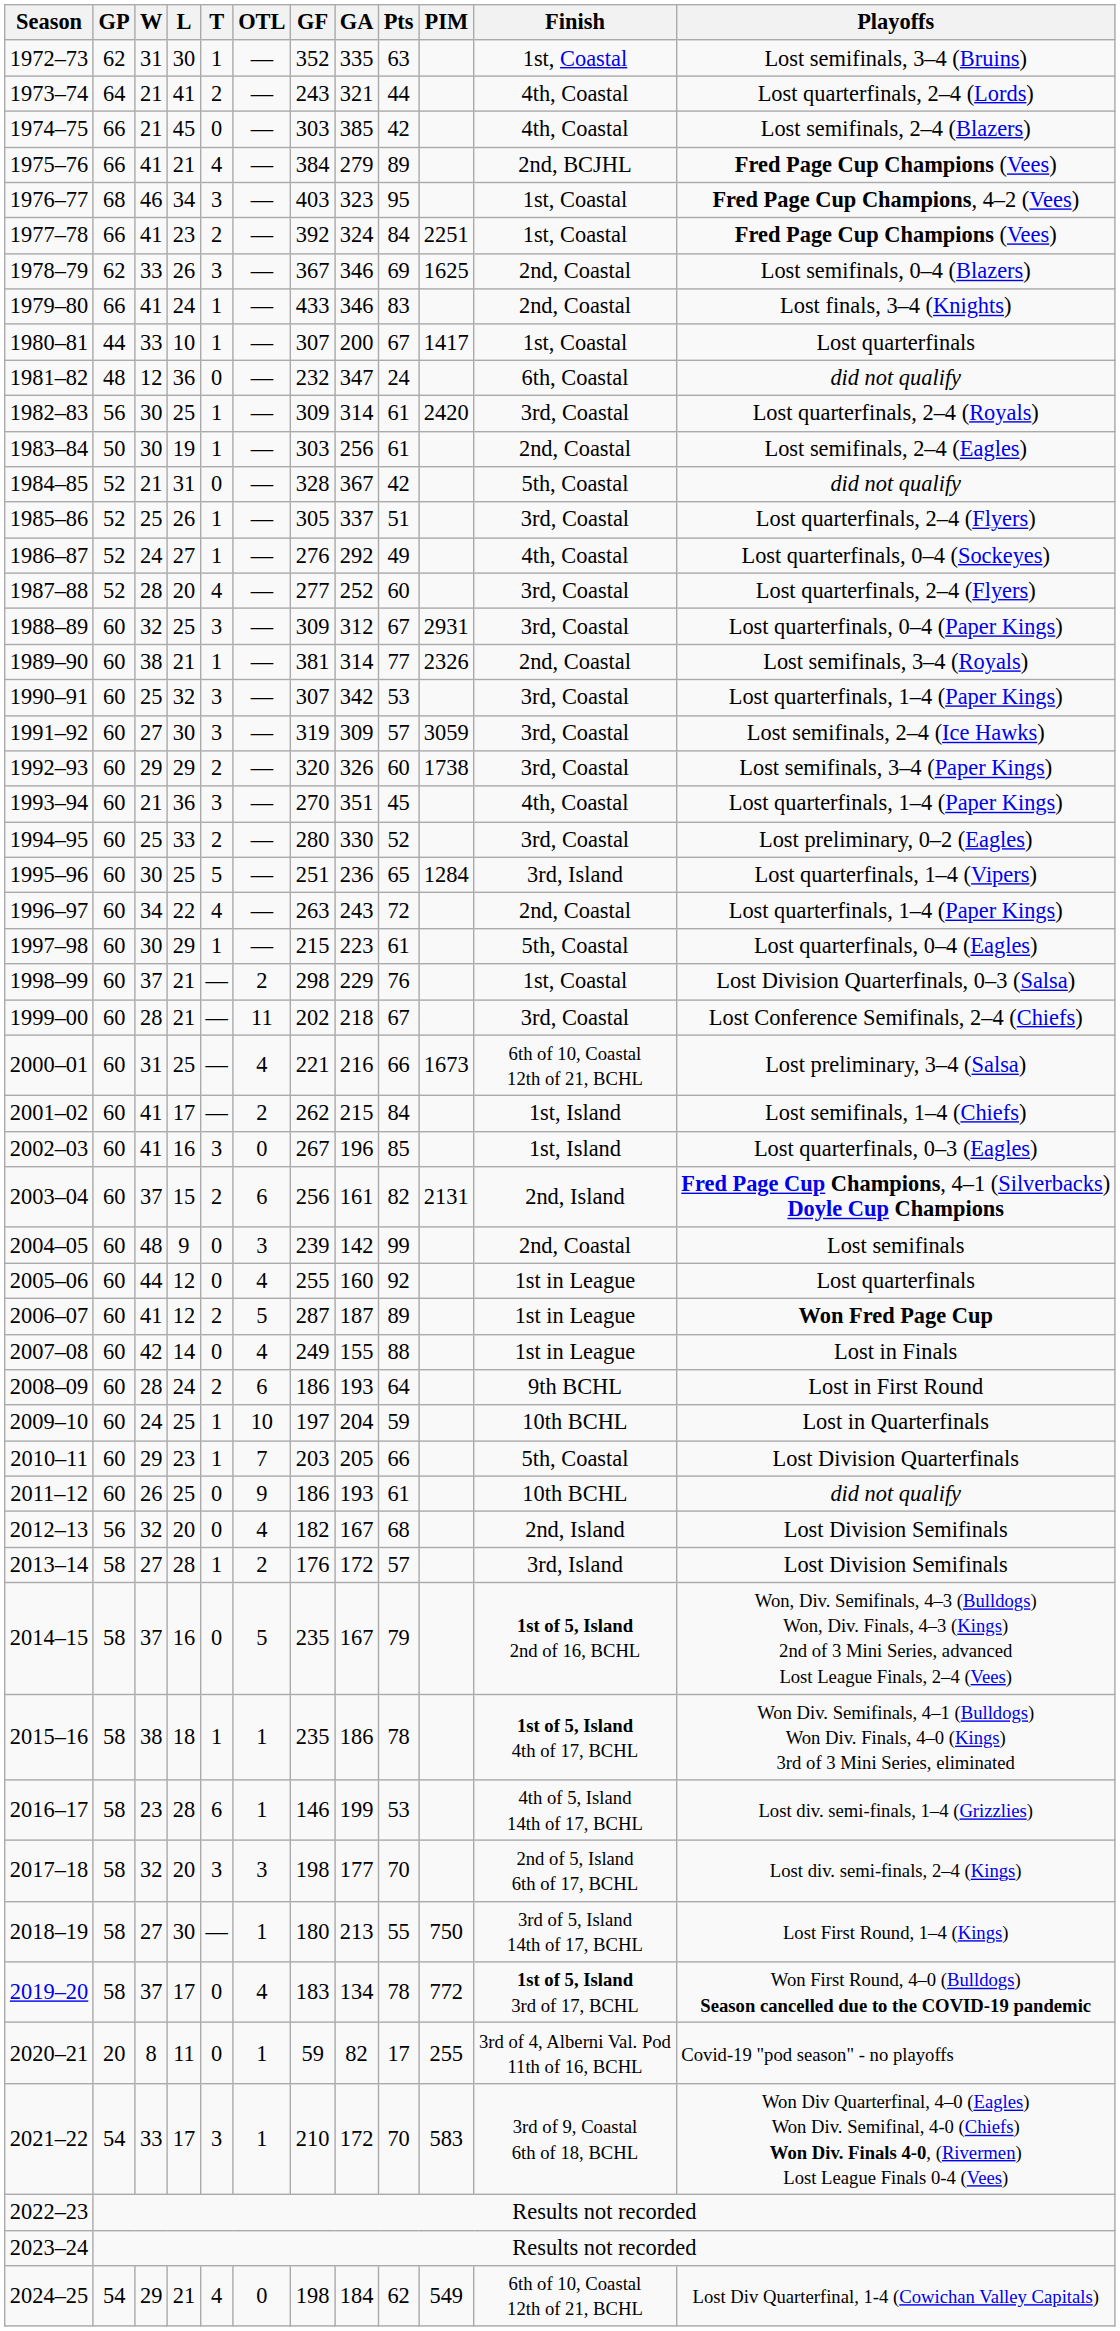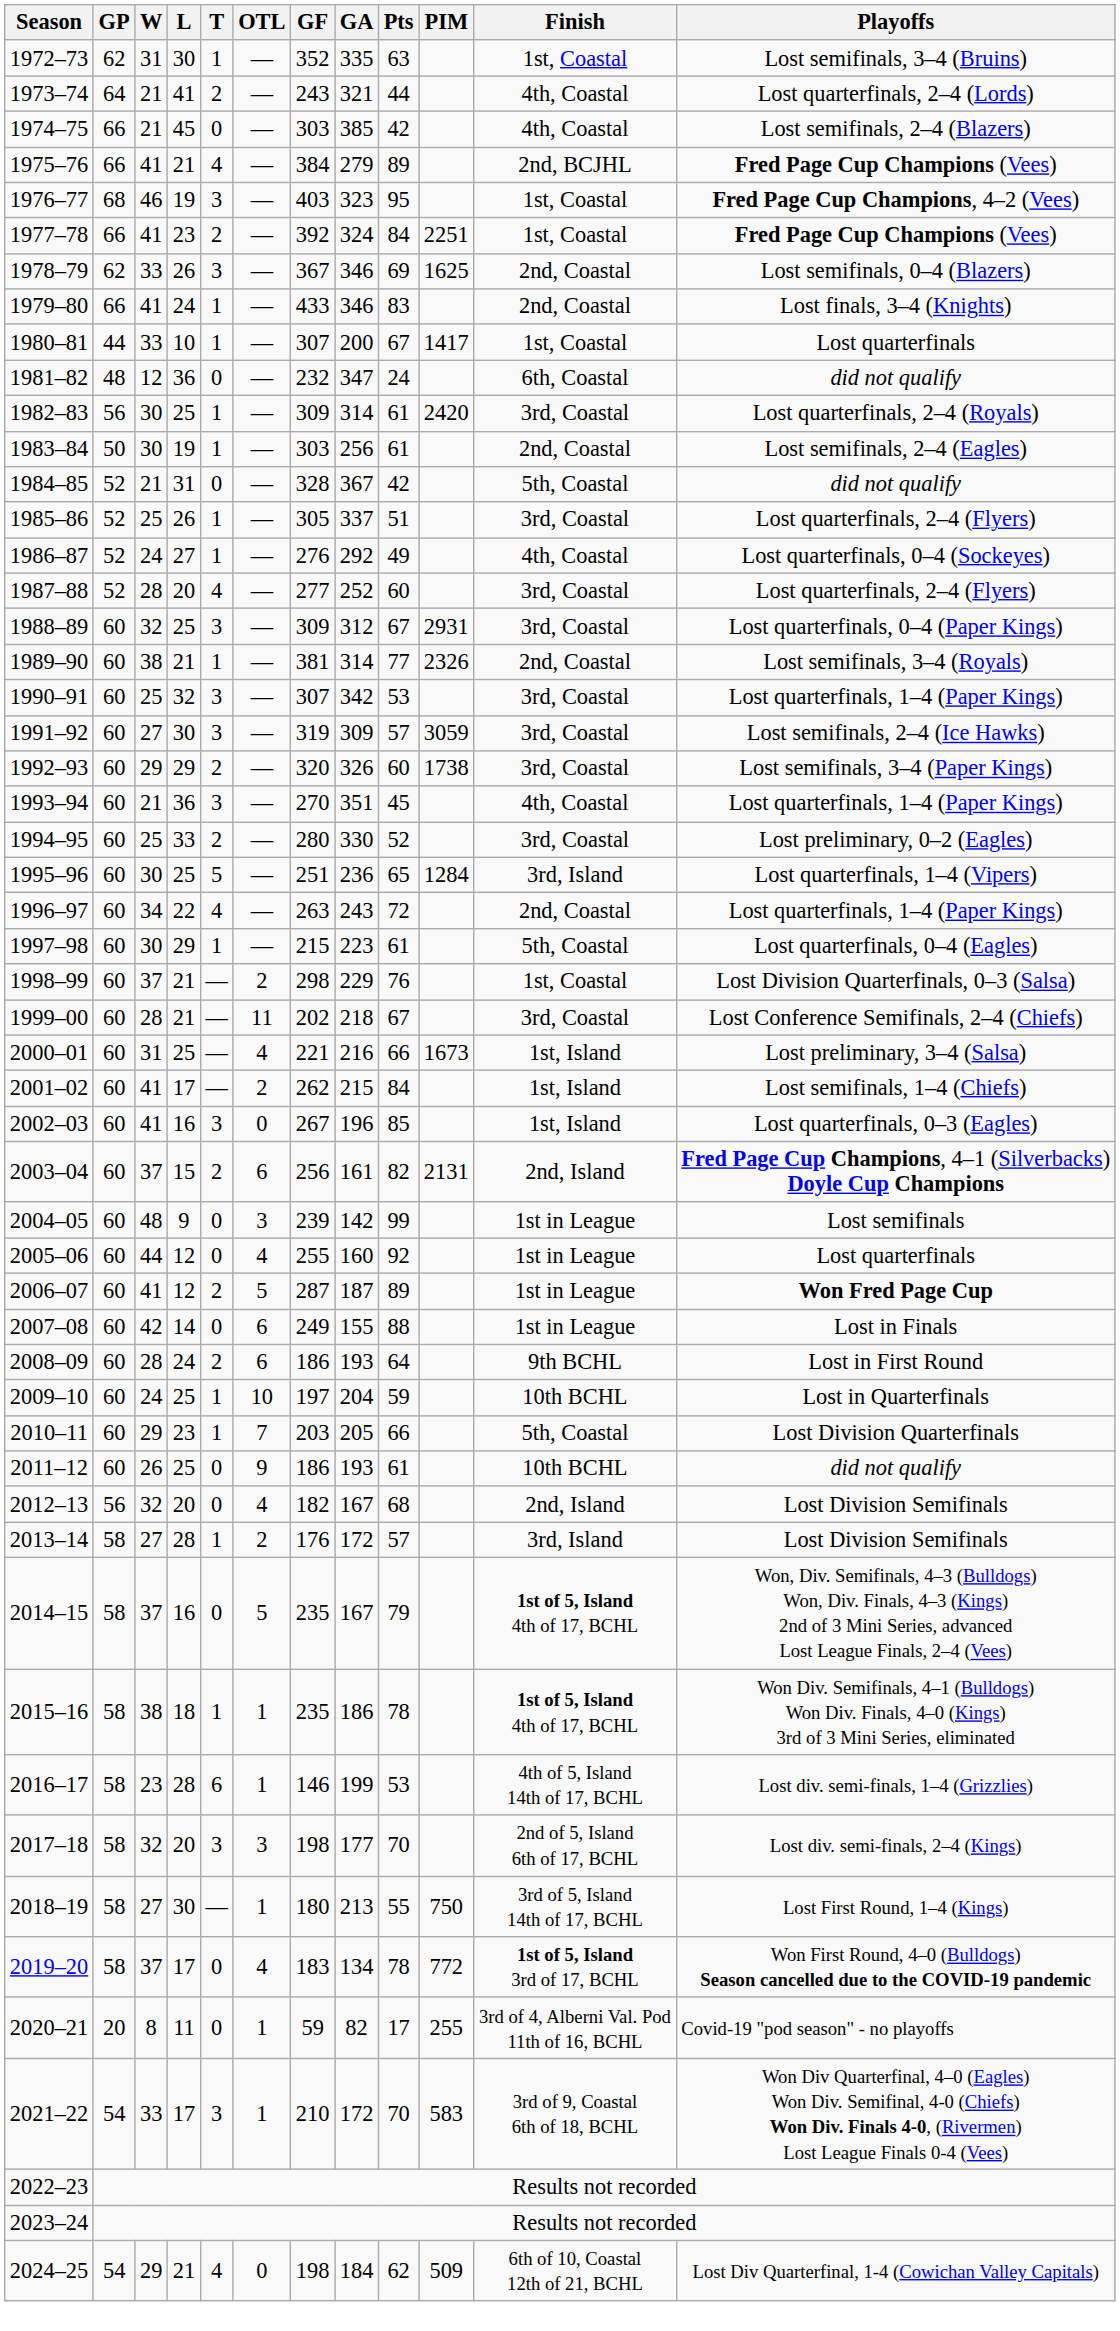1976–77 | L: 34 -> 19
2000–01 | Finish: 6th of 10, Coastal 12th of 21, BCHL -> 1st, Island
2004–05 | Finish: 2nd, Coastal -> 1st in League
2007–08 | OTL: 4 -> 6
2014–15 | Finish: 1st of 5, Island 2nd of 16, BCHL -> 1st of 5, Island 4th of 17, BCHL
2024–25 | PIM: 549 -> 509
